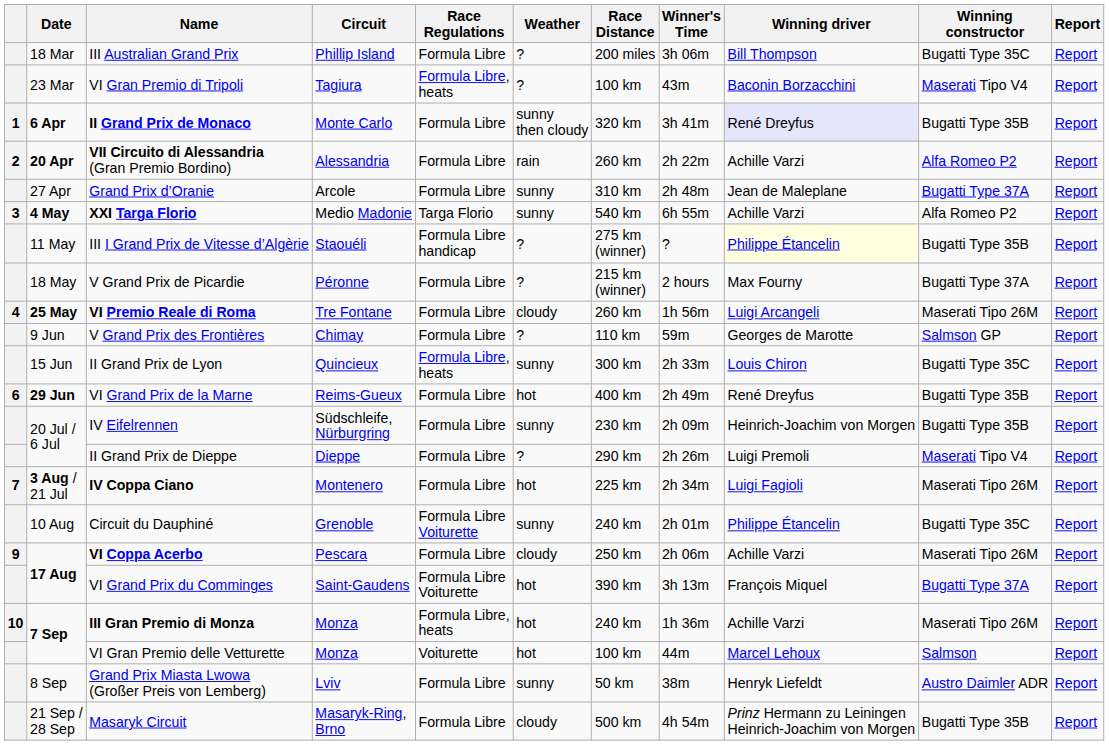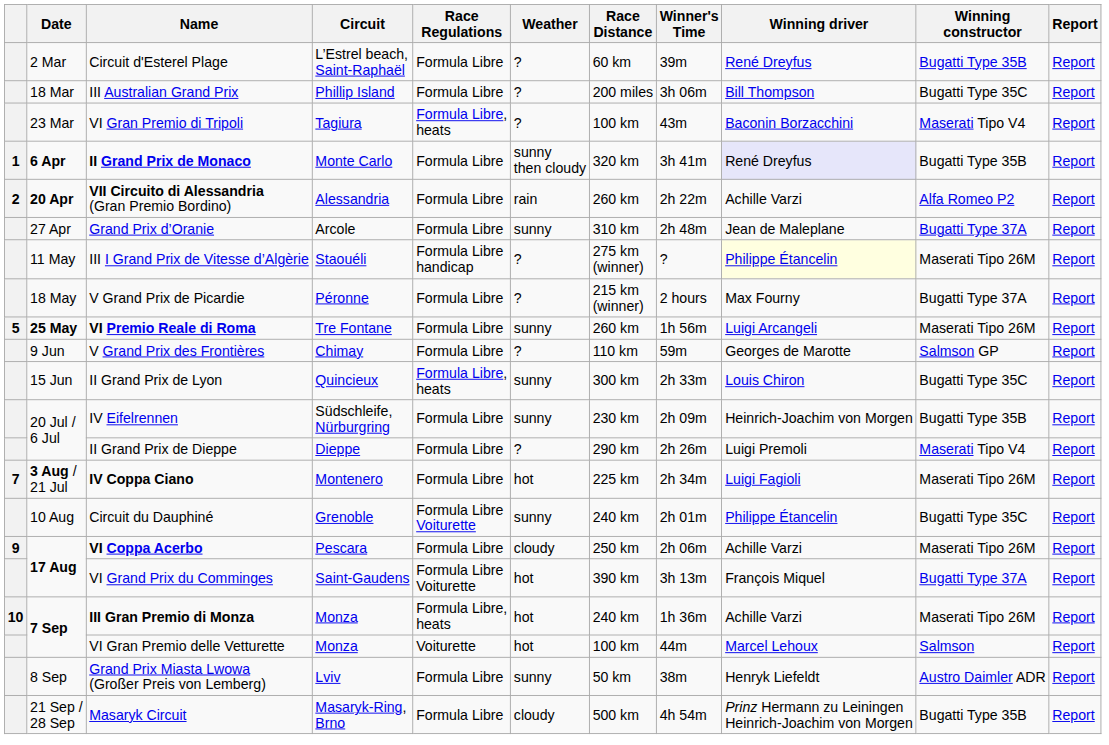+ row: 2 Mar | Circuit d'Esterel Plage | L’Estrel beach, Saint-Raphaël | Formula Libre | ? | 60 km | 39m | René Dreyfus | Bugatti Type 35B | Report
- row: 3 | 4 May | XXI Targa Florio | Medio Madonie | Targa Florio | sunny | 540 km | 6h 55m | Achille Varzi | Alfa Romeo P2 | Report
III I Grand Prix de Vitesse d’Algèrie | Winning constructor: Bugatti Type 35B -> Maserati Tipo 26M
VI Premio Reale di Roma | column 1: 4 -> 5
VI Premio Reale di Roma | Weather: cloudy -> sunny
- row: 6 | 29 Jun | VI Grand Prix de la Marne | Reims-Gueux | Formula Libre | hot | 400 km | 2h 49m | René Dreyfus | Bugatti Type 35B | Report
